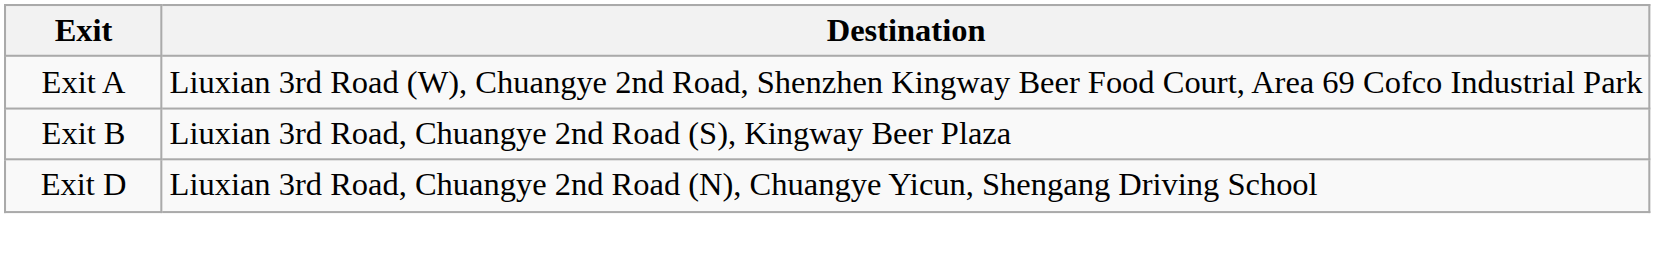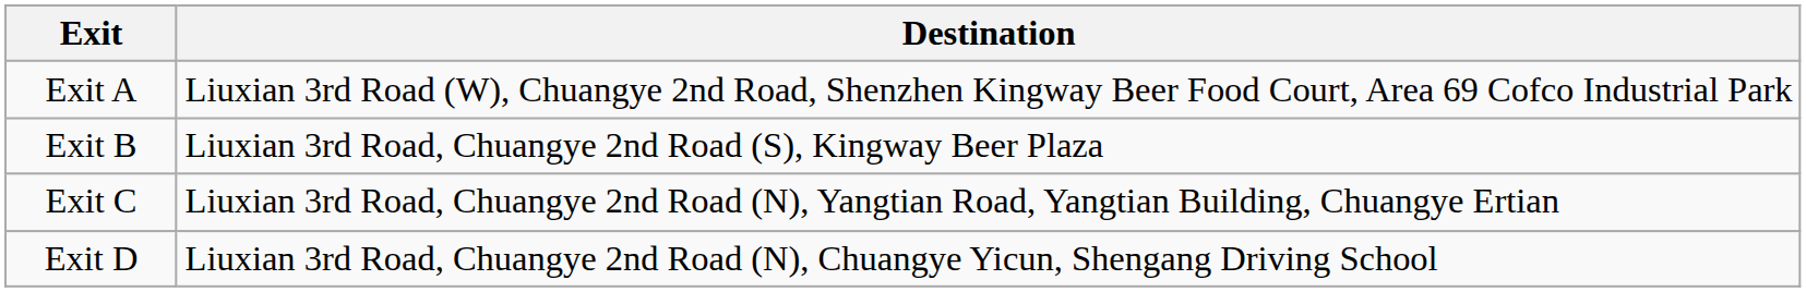+ row: Exit C | Liuxian 3rd Road, Chuangye 2nd Road (N), Yangtian Road, Yangtian Building, Chuangye Ertian
